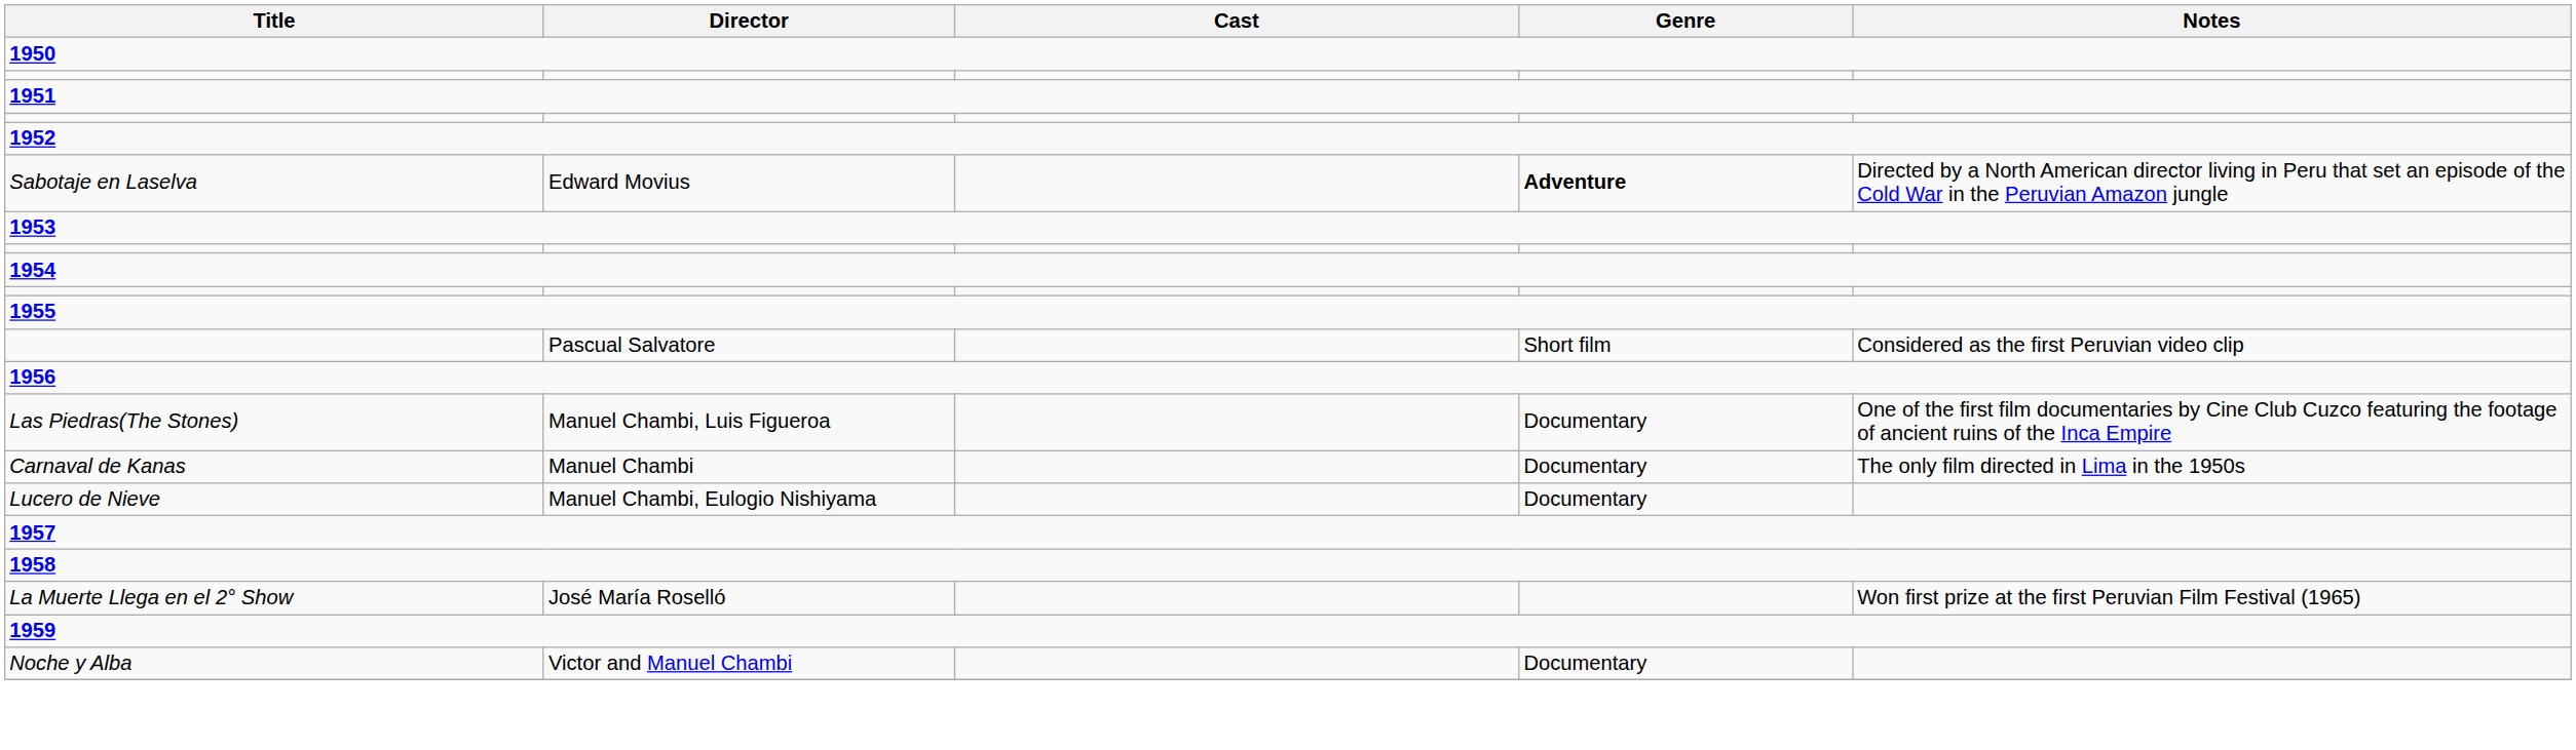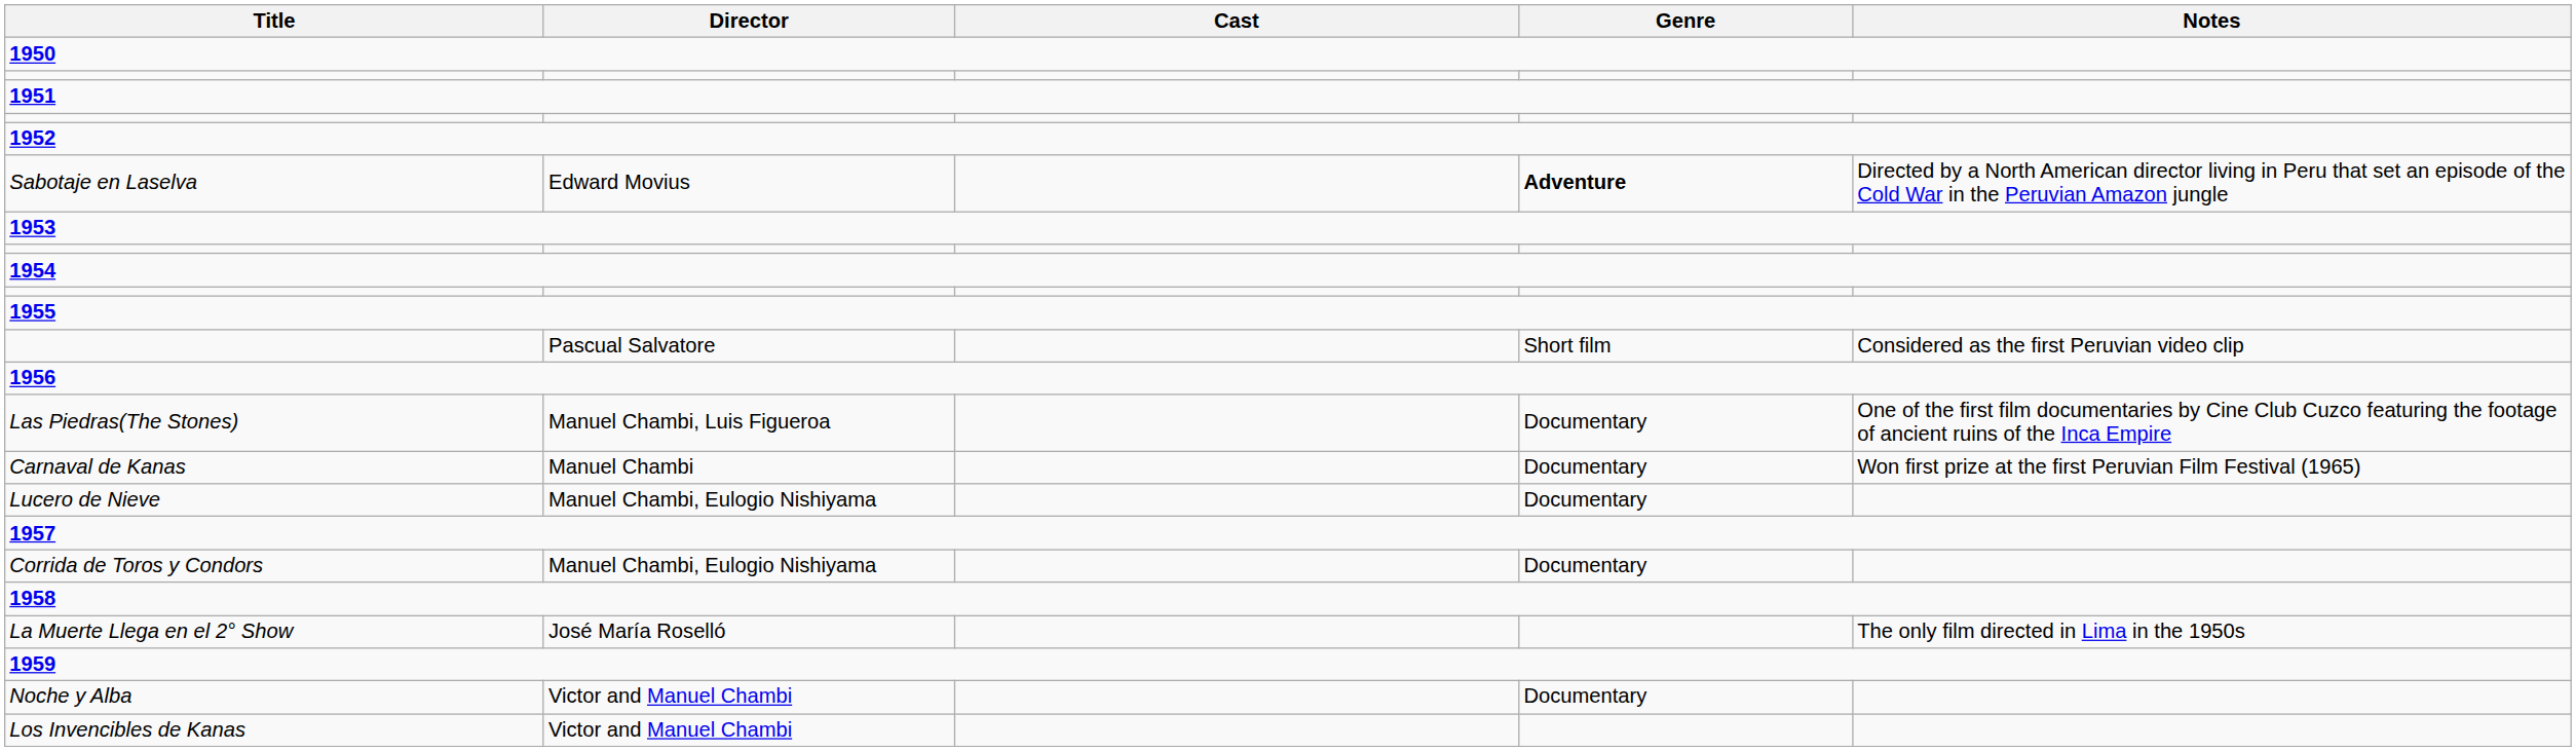Carnaval de Kanas | Notes: The only film directed in Lima in the 1950s -> Won first prize at the first Peruvian Film Festival (1965)
+ row: Corrida de Toros y Condors | Manuel Chambi, Eulogio Nishiyama | Documentary
La Muerte Llega en el 2° Show | Notes: Won first prize at the first Peruvian Film Festival (1965) -> The only film directed in Lima in the 1950s
+ row: Los Invencibles de Kanas | Victor and Manuel Chambi
